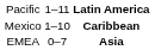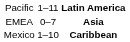rows swapped: Mexico <-> EMEA
